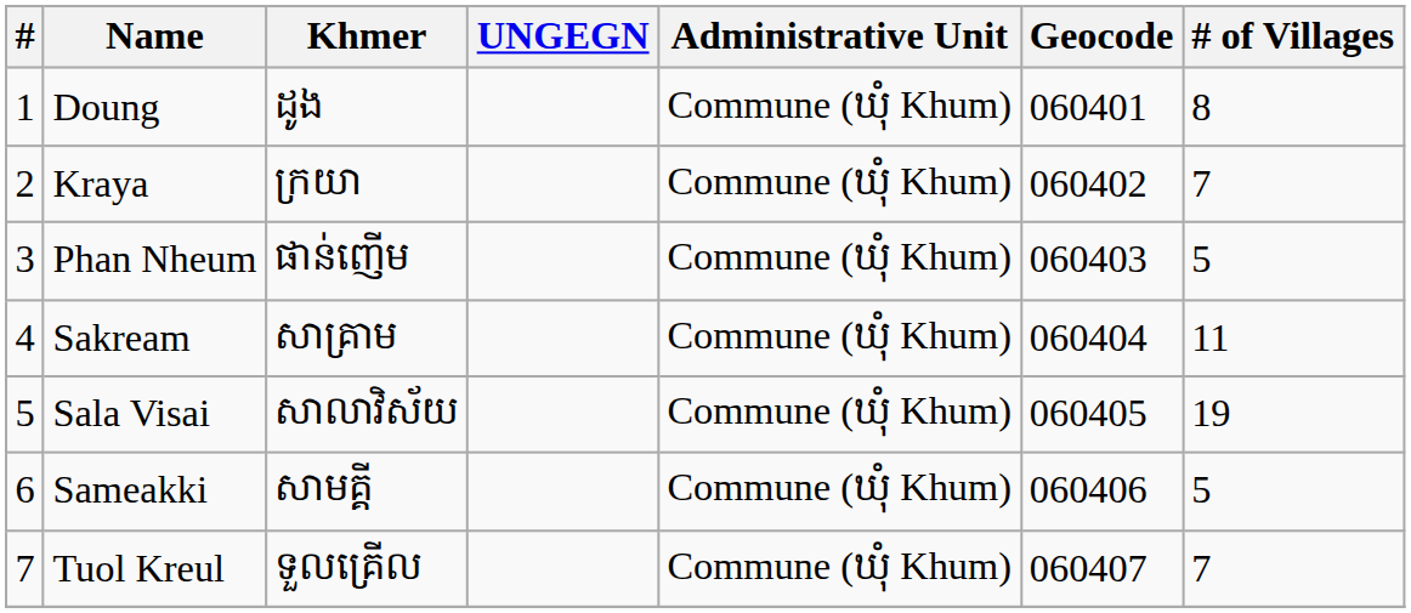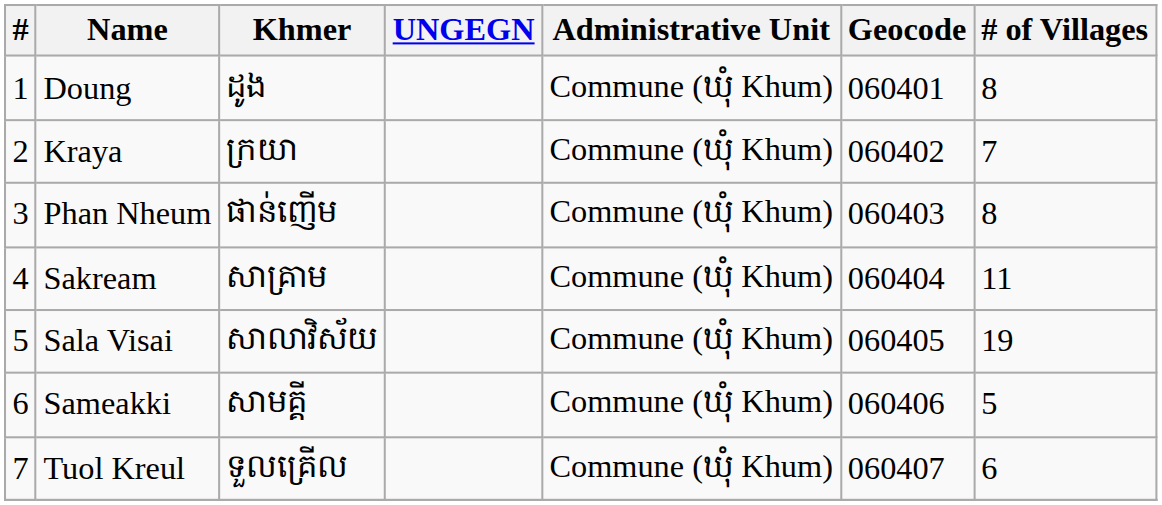Phan Nheum | # of Villages: 5 -> 8
Tuol Kreul | # of Villages: 7 -> 6
